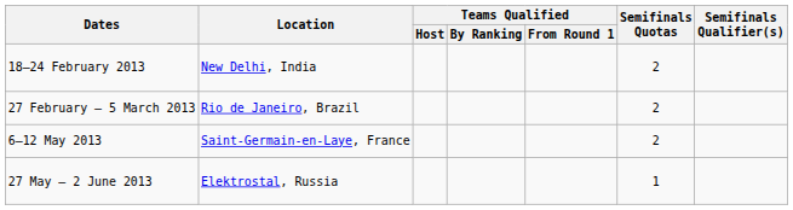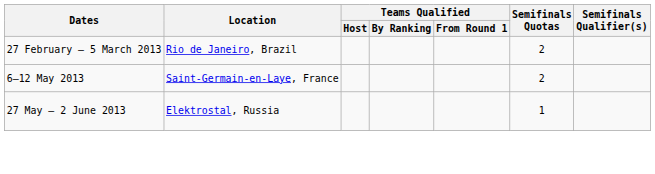- row: 18–24 February 2013 | New Delhi, India | 2
